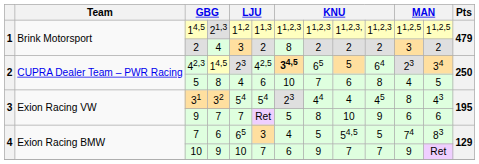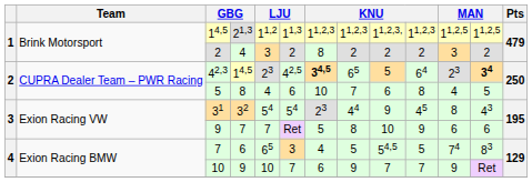42,3 | column 12: normal -> bold
31 | column 9: 4 -> 9
